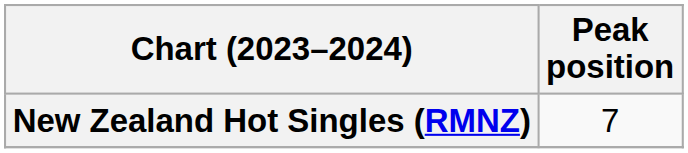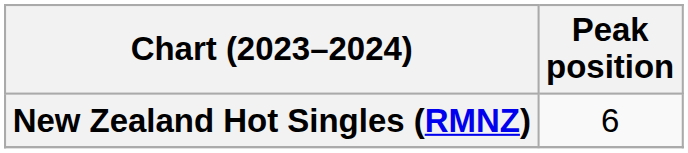New Zealand Hot Singles (RMNZ) | Peak position: 7 -> 6
